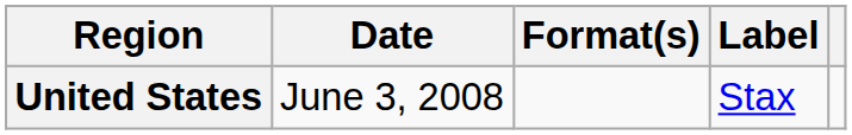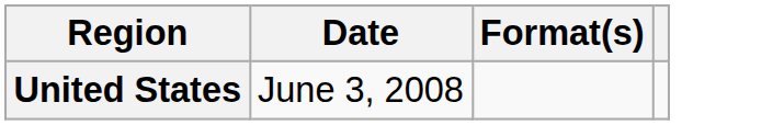- column: Label | Stax
